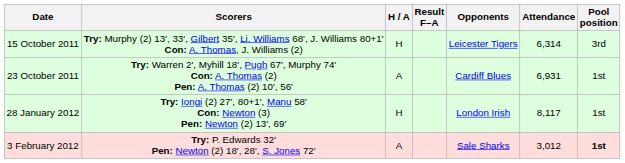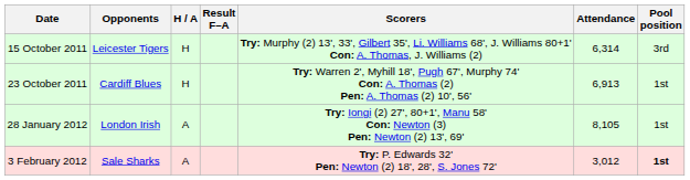columns swapped: Opponents <-> Scorers
23 October 2011 | H / A: A -> H
23 October 2011 | Attendance: 6,931 -> 6,913
28 January 2012 | H / A: H -> A
28 January 2012 | Attendance: 8,117 -> 8,105
